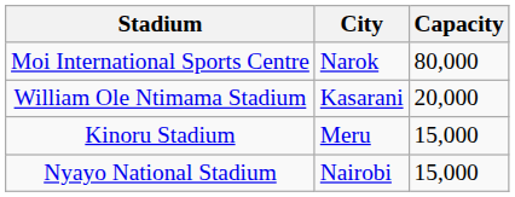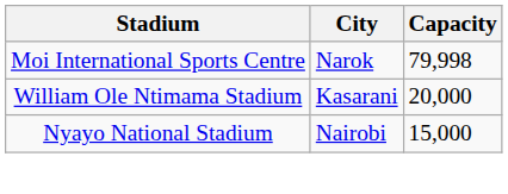Moi International Sports Centre | Capacity: 80,000 -> 79,998
- row: Kinoru Stadium | Meru | 15,000
